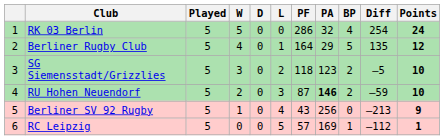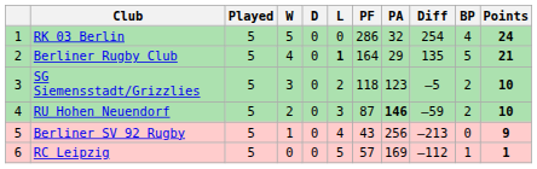columns swapped: Diff <-> BP
Berliner Rugby Club | L: normal -> bold
Berliner Rugby Club | Points: 12 -> 21
